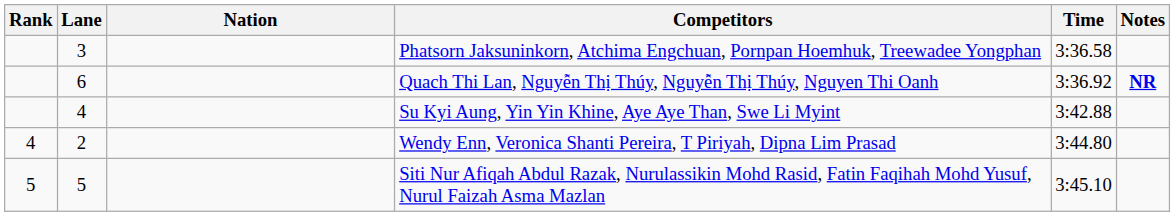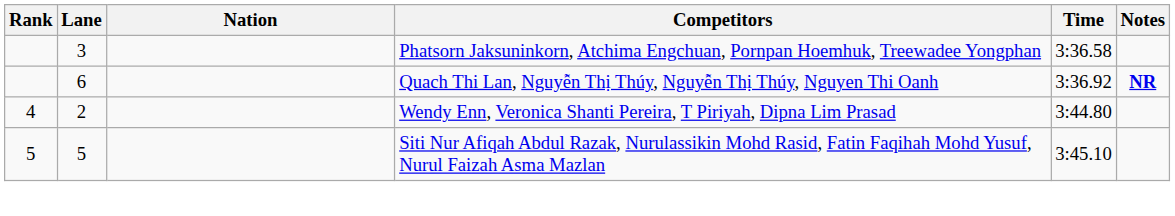- row: 4 | Su Kyi Aung, Yin Yin Khine, Aye Aye Than, Swe Li Myint | 3:42.88
